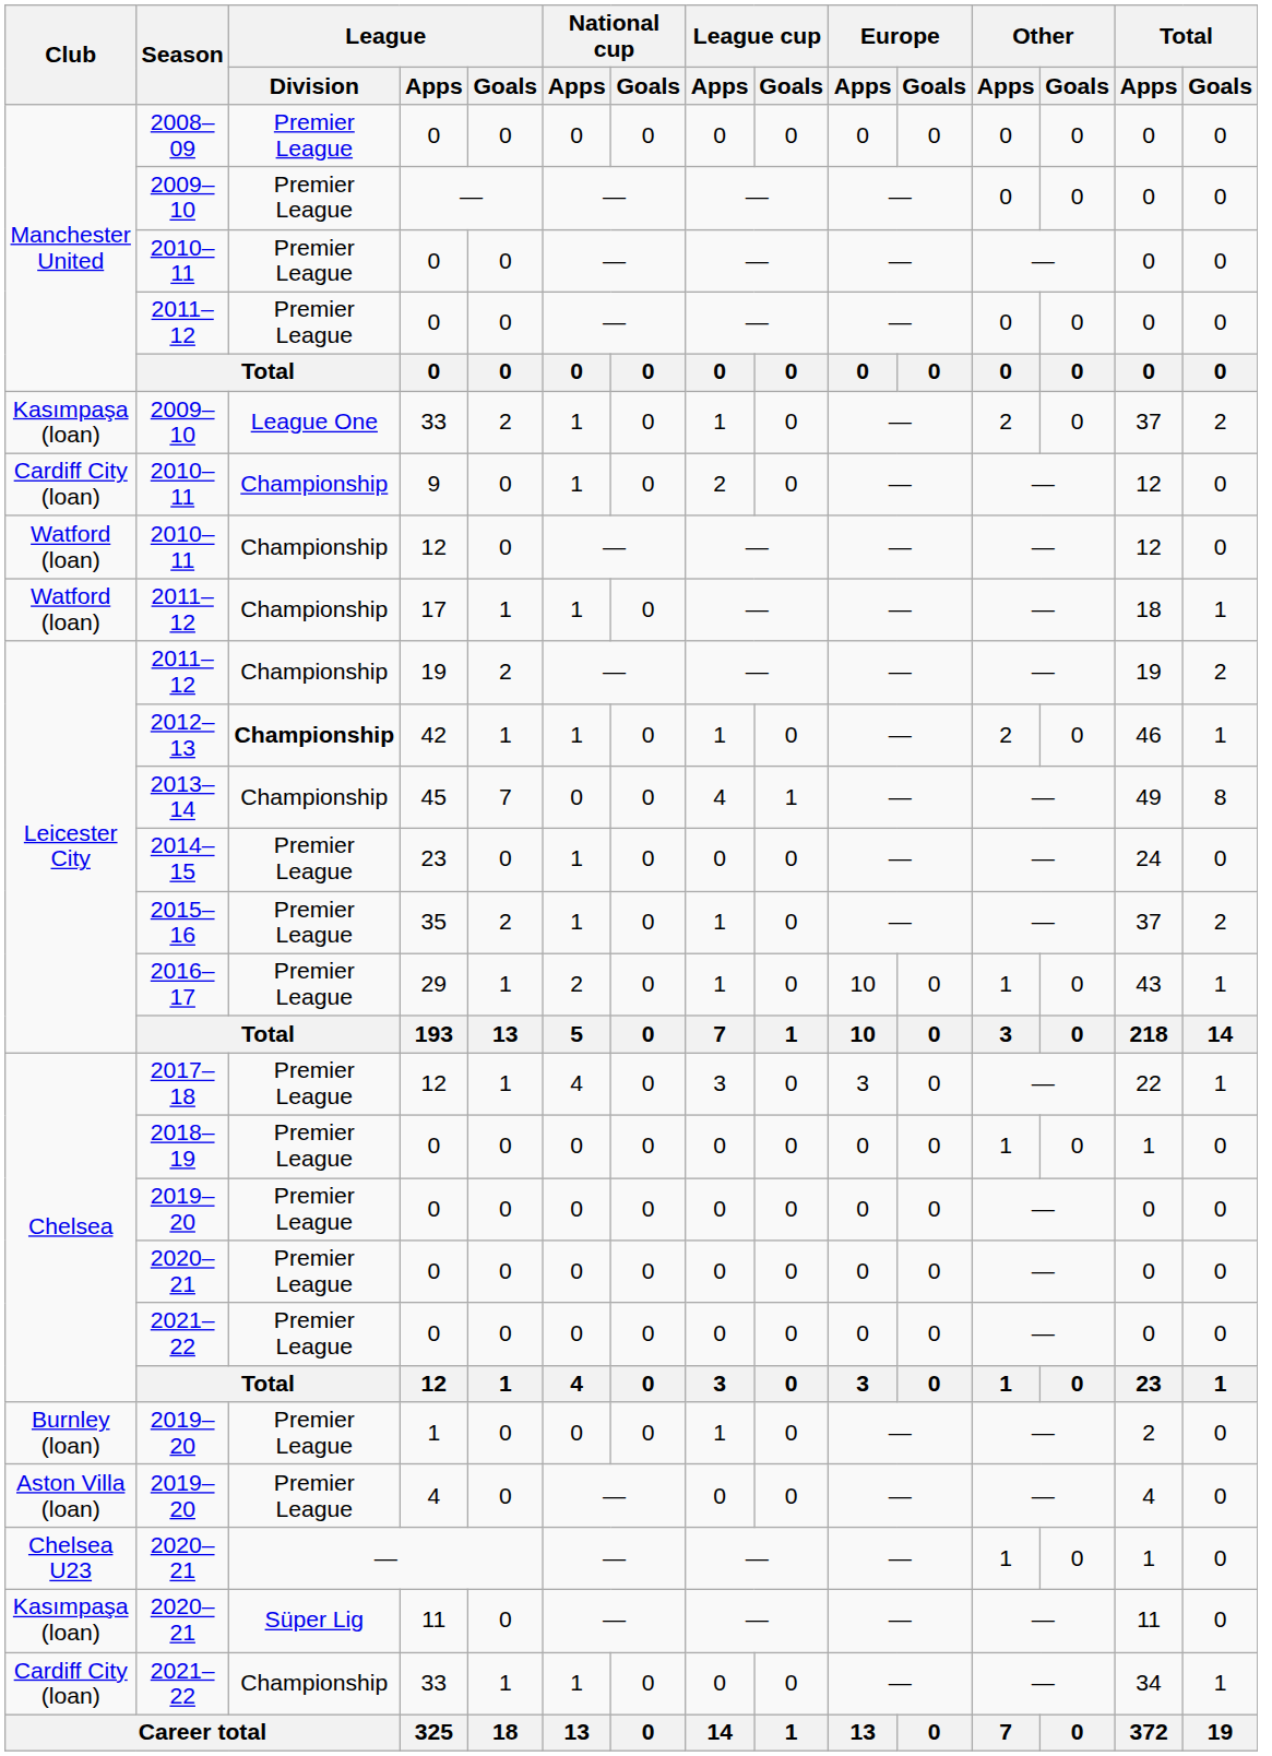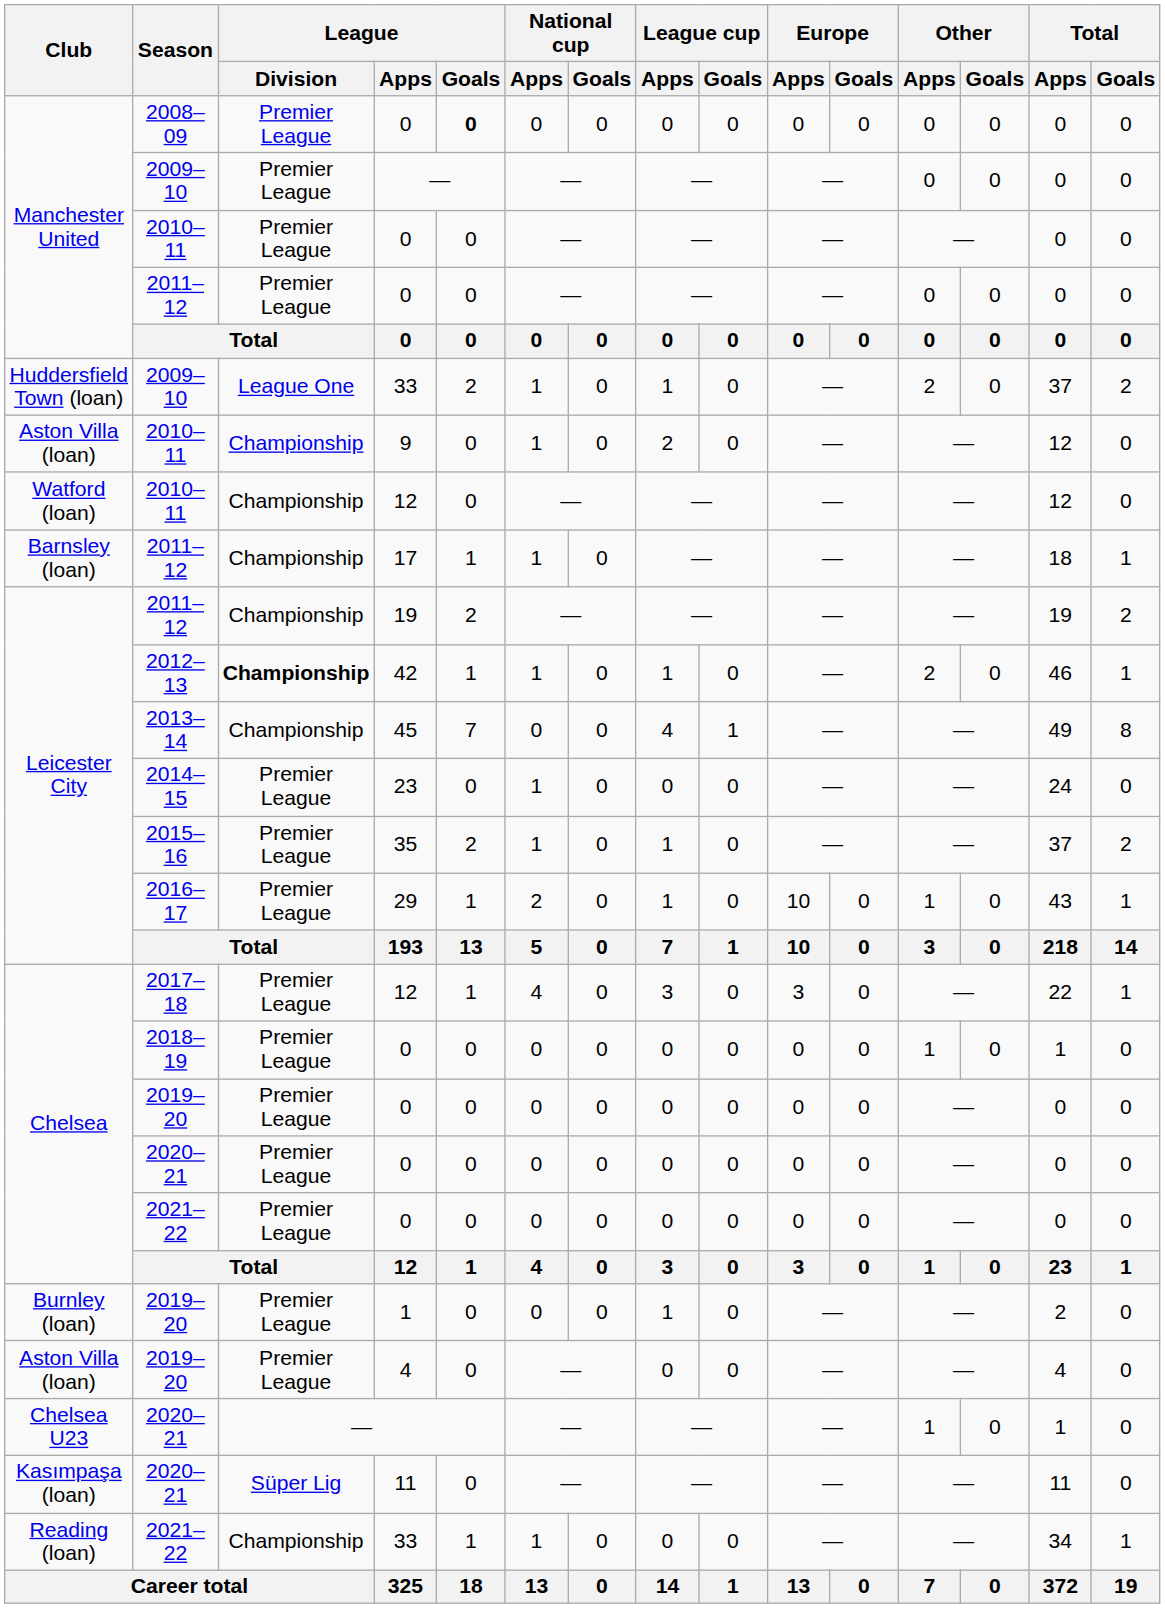2008–09 / 0 | League / Goals: normal -> bold
2009–10 / 33 | Club: Kasımpaşa (loan) -> Huddersfield Town (loan)
9 | Club: Cardiff City (loan) -> Aston Villa (loan)
17 | Club: Watford (loan) -> Barnsley (loan)
2021–22 / 33 | Club: Cardiff City (loan) -> Reading (loan)
